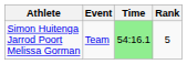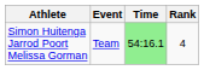Simon Huitenga Jarrod Poort Melissa Gorman | Rank: 5 -> 4
